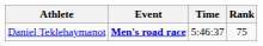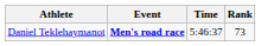Daniel Teklehaymanot | Rank: 75 -> 73
